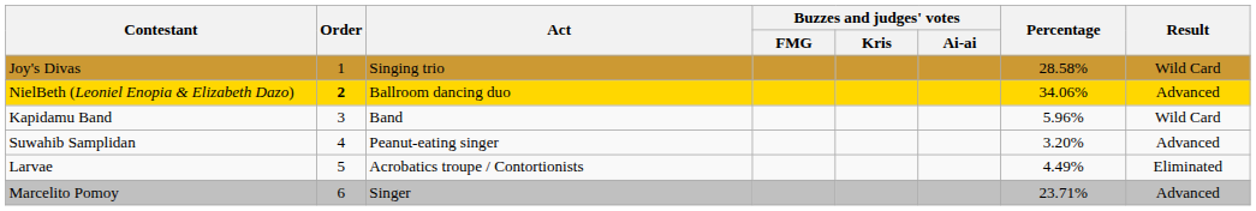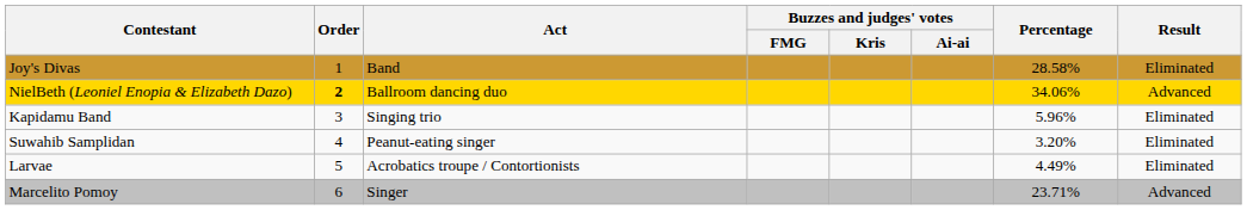Joy's Divas | Act: Singing trio -> Band
Joy's Divas | Result: Wild Card -> Eliminated
Kapidamu Band | Act: Band -> Singing trio
Kapidamu Band | Result: Wild Card -> Eliminated
Suwahib Samplidan | Result: Advanced -> Eliminated
